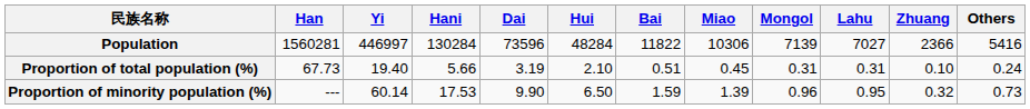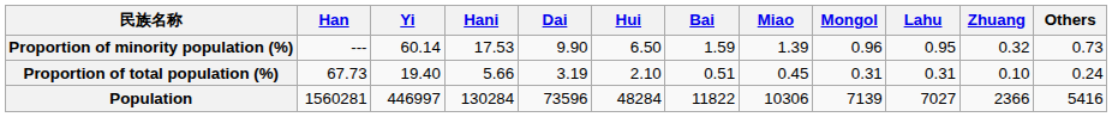rows swapped: Population <-> Proportion of minority population (%)
